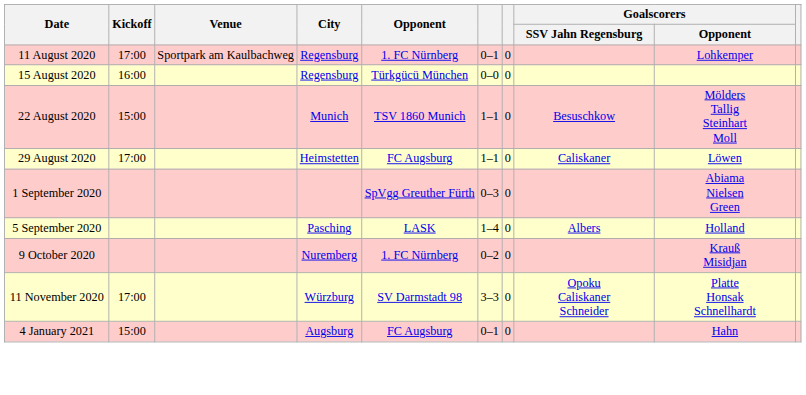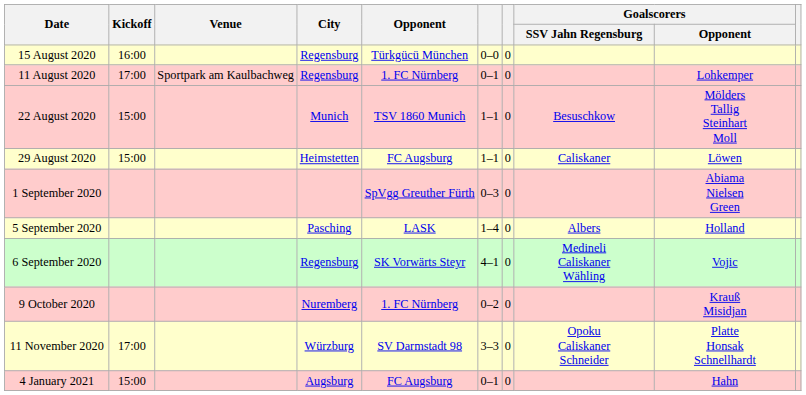rows swapped: 11 August 2020 <-> 15 August 2020
29 August 2020 | Kickoff: 17:00 -> 15:00
+ row: 6 September 2020 | Regensburg | SK Vorwärts Steyr | 4–1 | 0 | Medineli Caliskaner Wähling | Vojic
